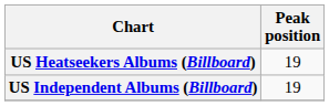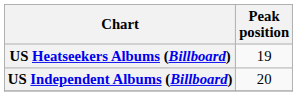US Independent Albums (Billboard) | Peak position: 19 -> 20
